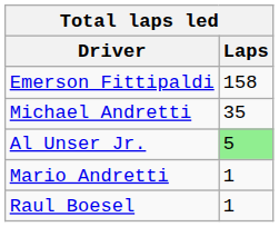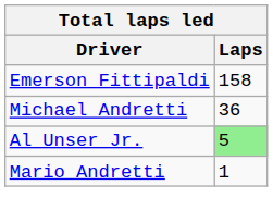Michael Andretti | Laps: 35 -> 36
- row: Raul Boesel | 1
